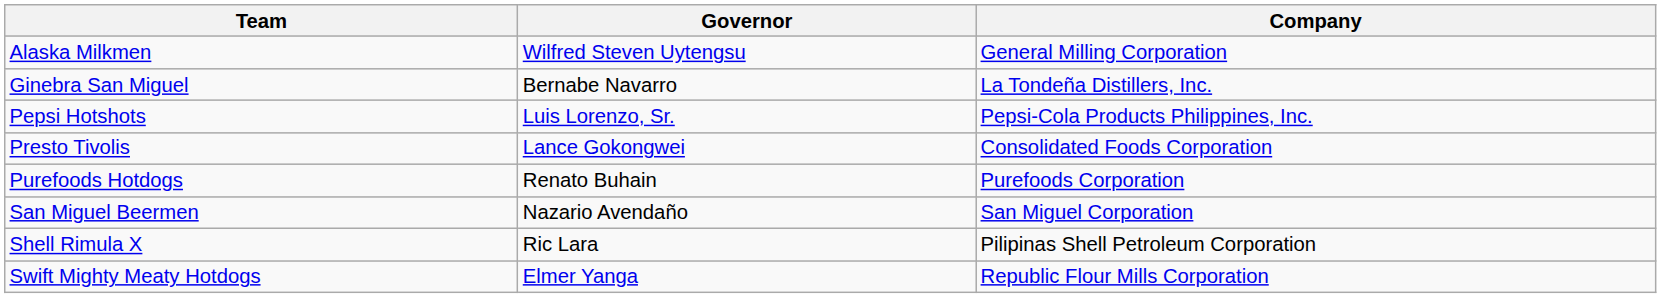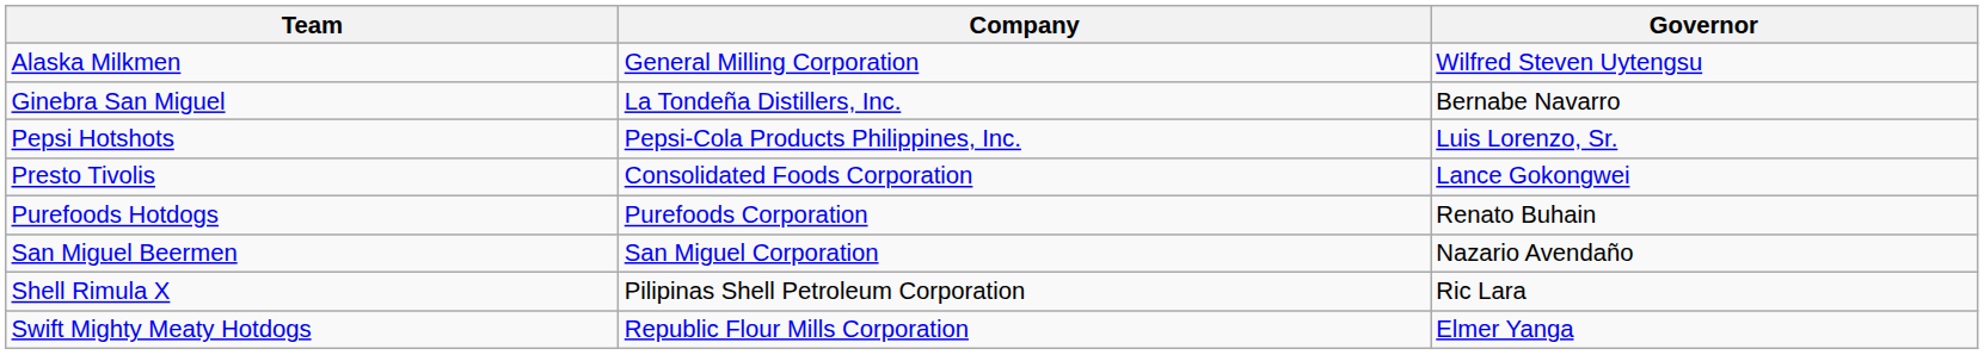columns swapped: Company <-> Governor
